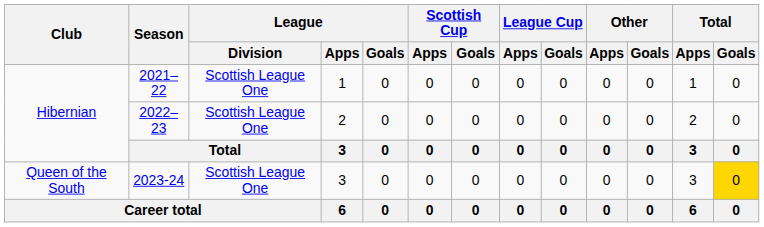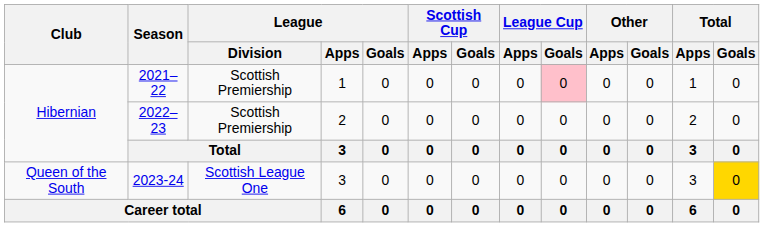2021–22 | League / Division: Scottish League One -> Scottish Premiership
2021–22 | League Cup / Goals: no background -> pink background
2022–23 | League / Division: Scottish League One -> Scottish Premiership
